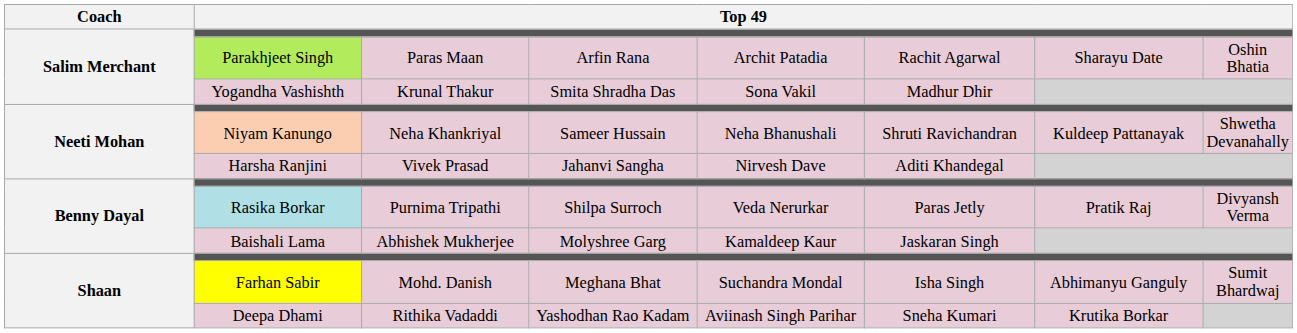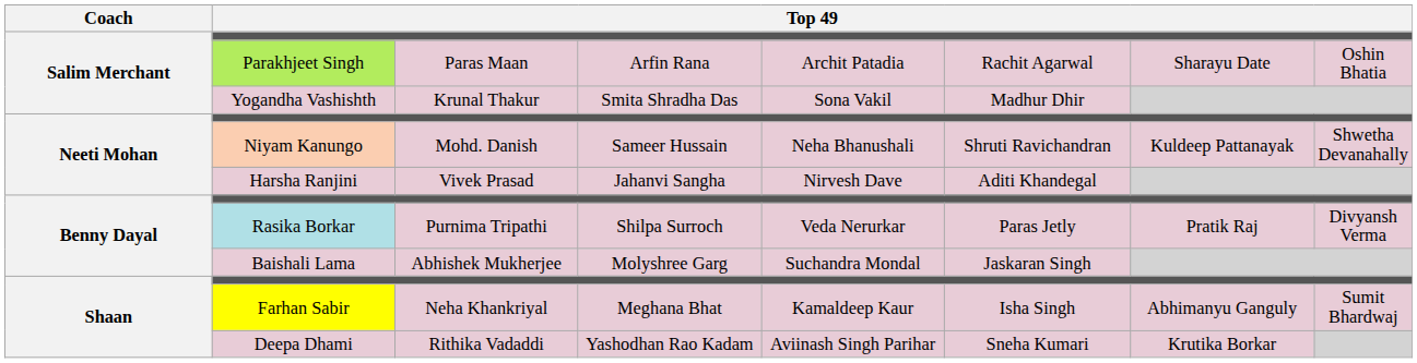Niyam Kanungo | column 3: Neha Khankriyal -> Mohd. Danish
Baishali Lama | column 5: Kamaldeep Kaur -> Suchandra Mondal
Farhan Sabir | column 3: Mohd. Danish -> Neha Khankriyal
Farhan Sabir | column 5: Suchandra Mondal -> Kamaldeep Kaur
